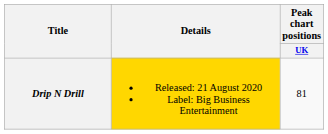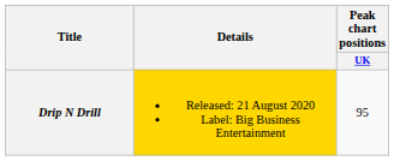Drip N Drill | Peak chart positions / UK: 81 -> 95
